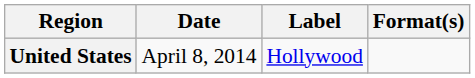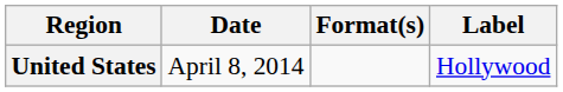columns swapped: Format(s) <-> Label
